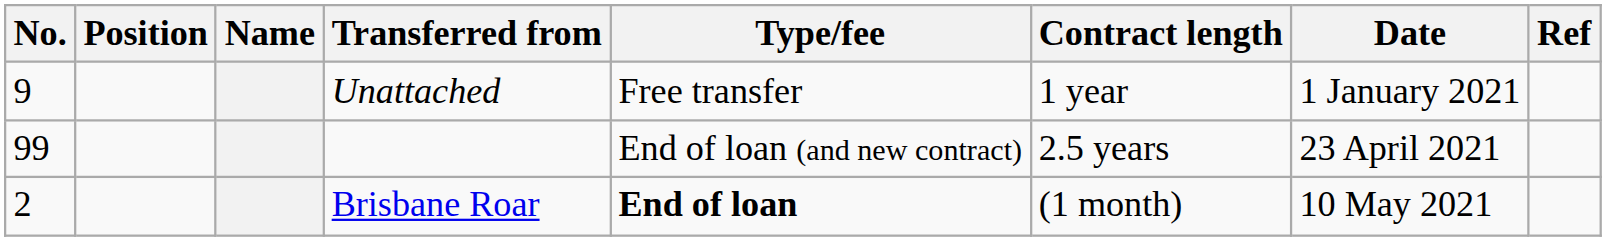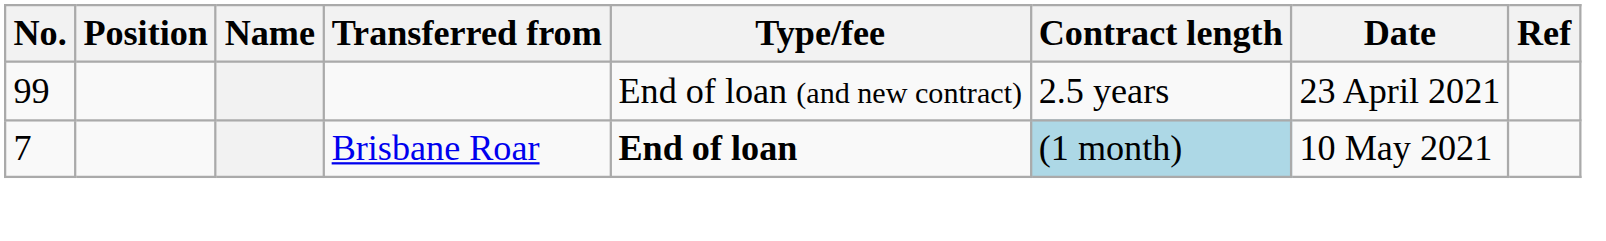- row: 9 | Unattached | Free transfer | 1 year | 1 January 2021
Brisbane Roar | No.: 2 -> 7
Brisbane Roar | Contract length: no background -> lightblue background
